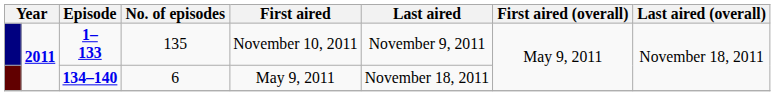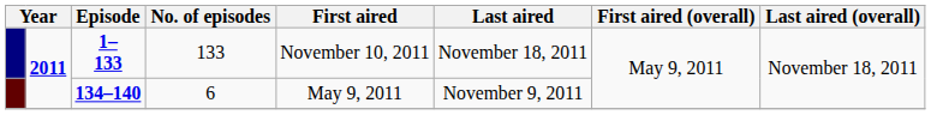1– 133 | No. of episodes: 135 -> 133
1– 133 | Last aired: November 9, 2011 -> November 18, 2011
134–140 | Last aired: November 18, 2011 -> November 9, 2011
